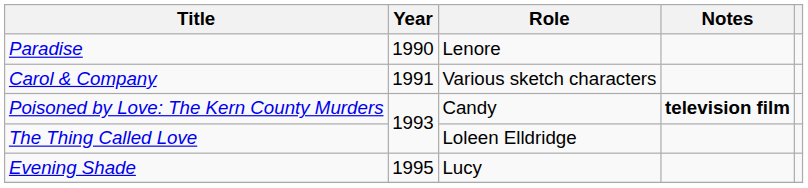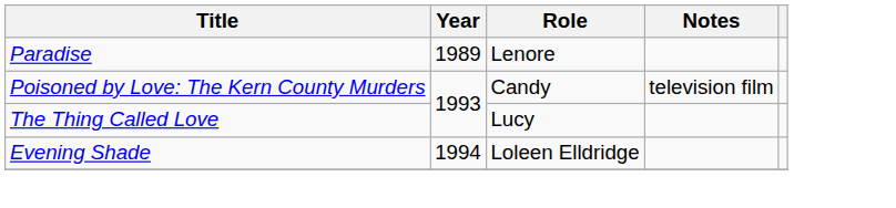Paradise | Year: 1990 -> 1989
- row: Carol & Company | 1991 | Various sketch characters
Poisoned by Love: The Kern County Murders | Notes: bold -> normal
The Thing Called Love | Role: Loleen Elldridge -> Lucy
Evening Shade | Year: 1995 -> 1994
Evening Shade | Role: Lucy -> Loleen Elldridge
